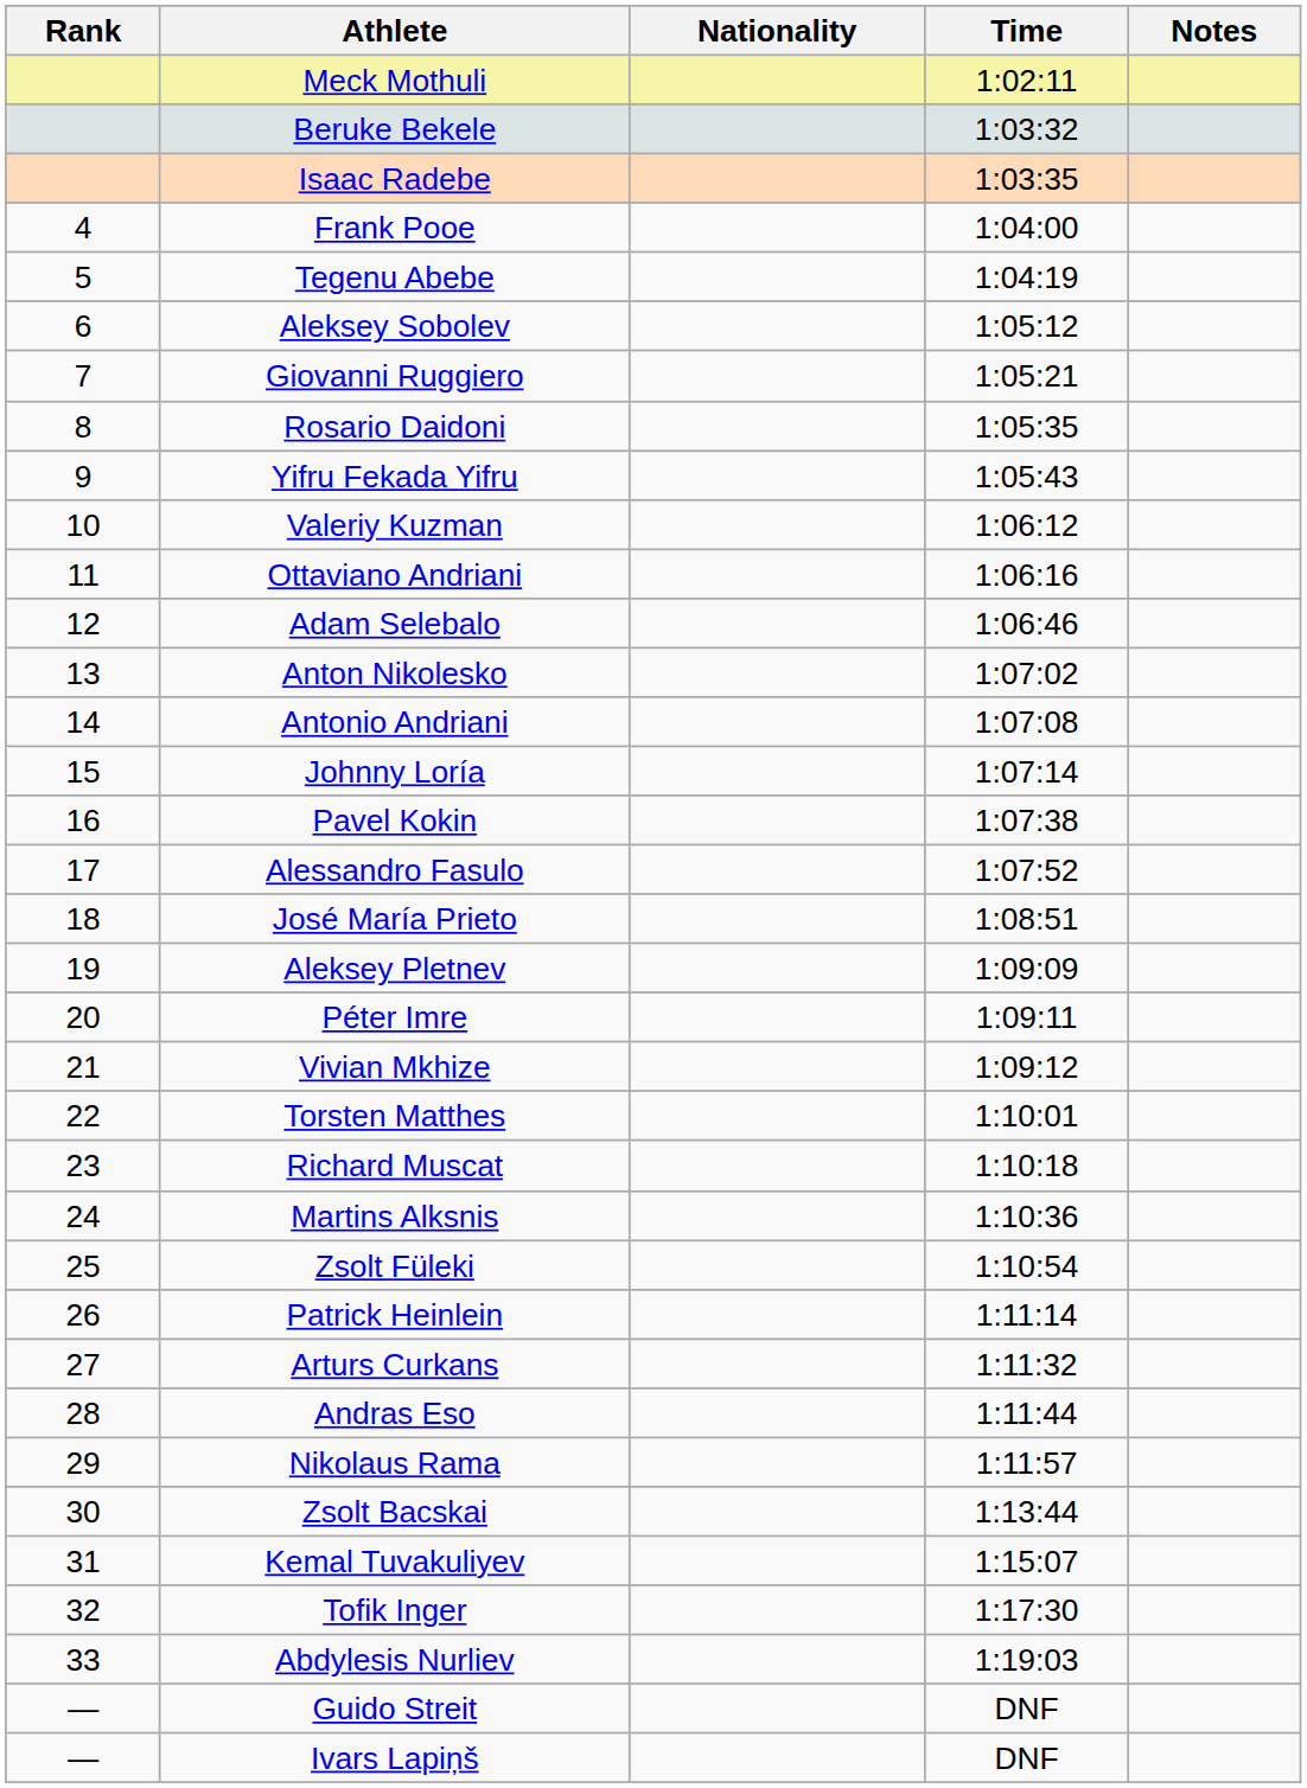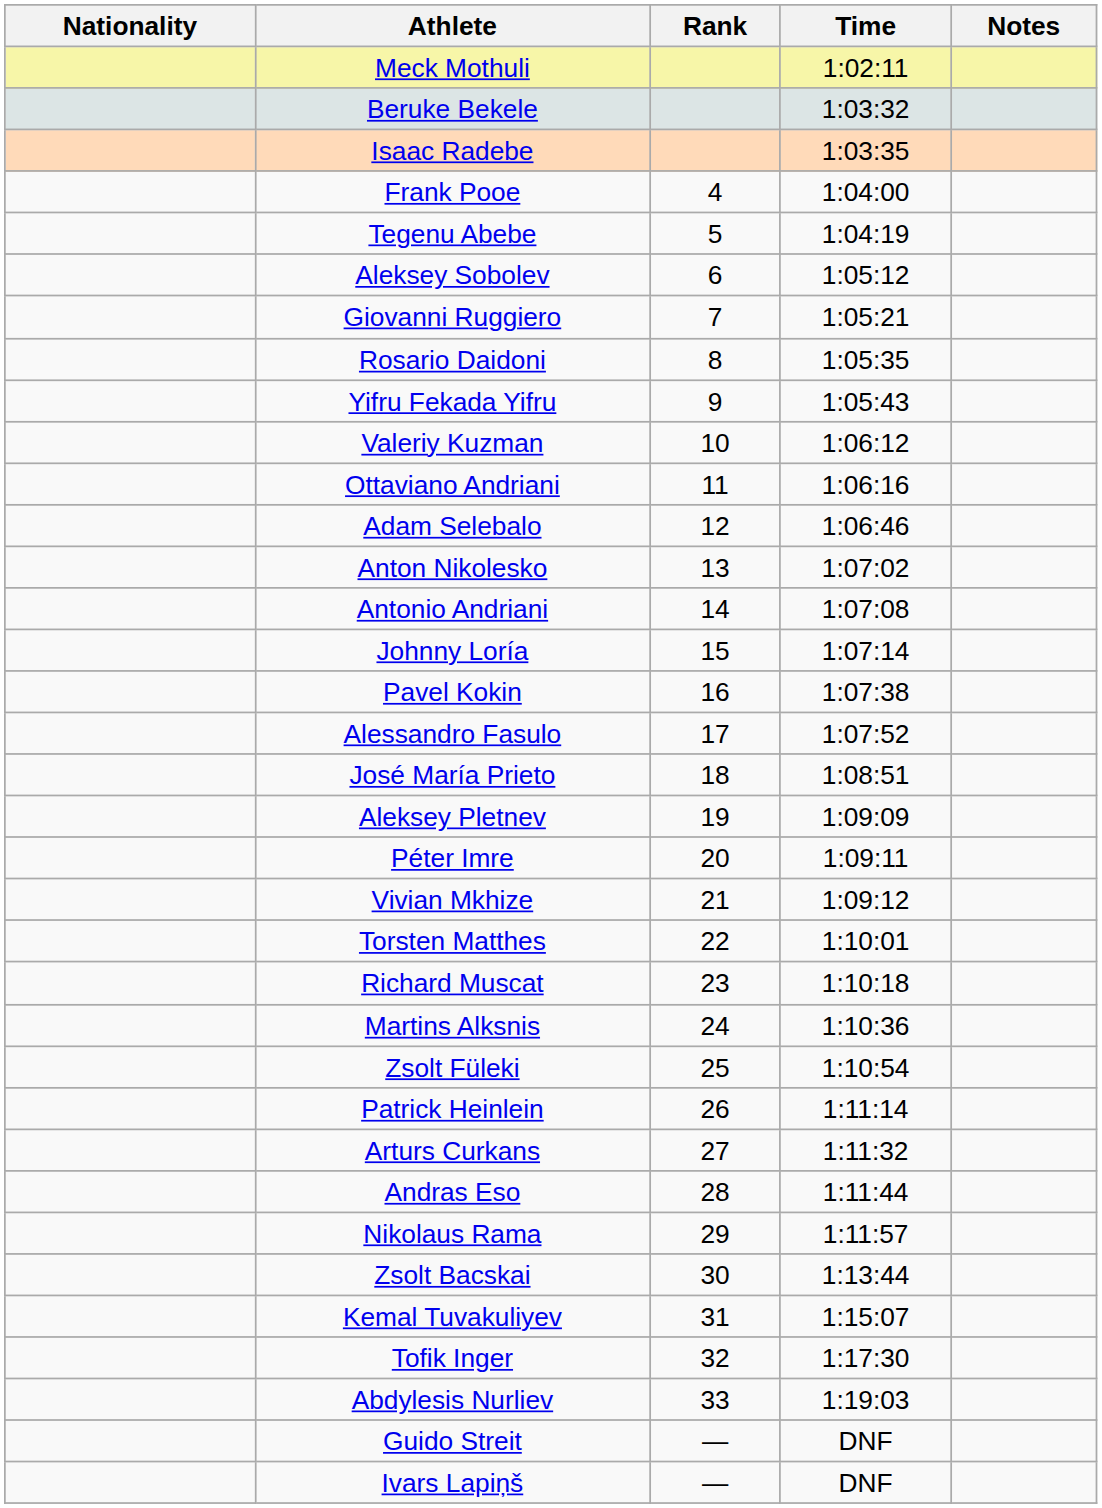columns swapped: Rank <-> Nationality
